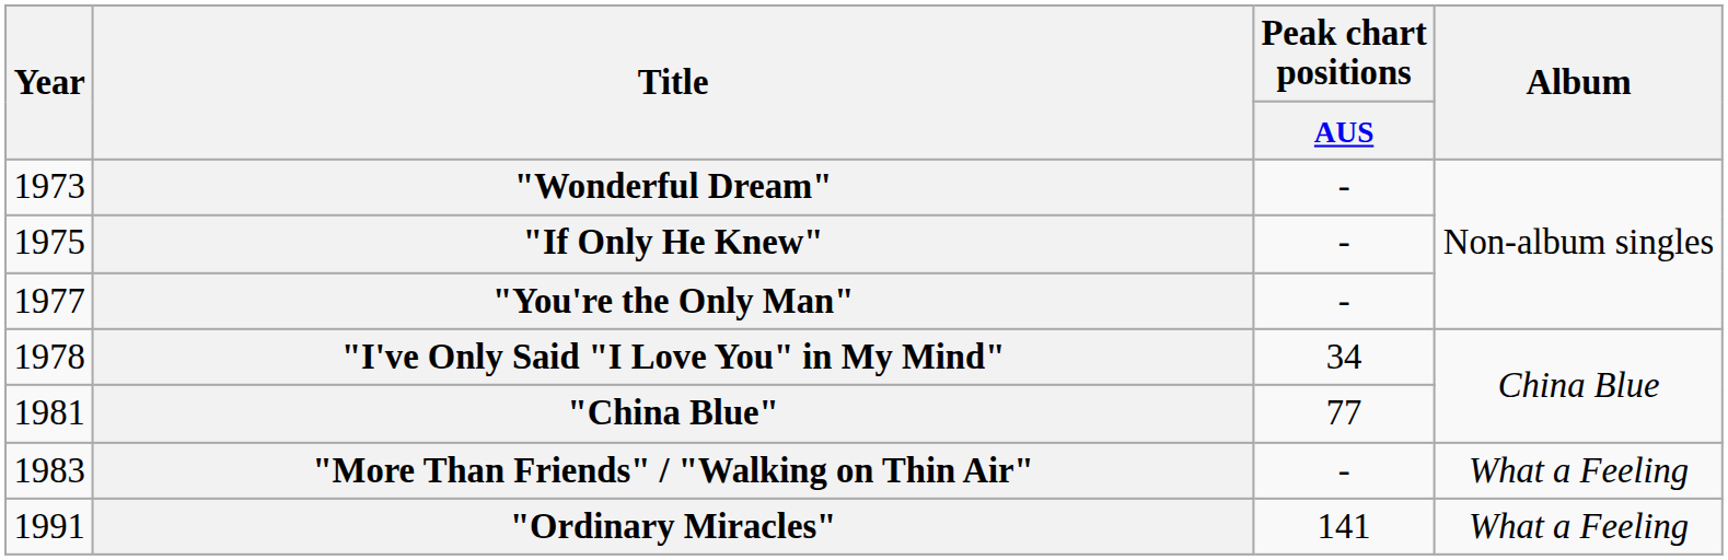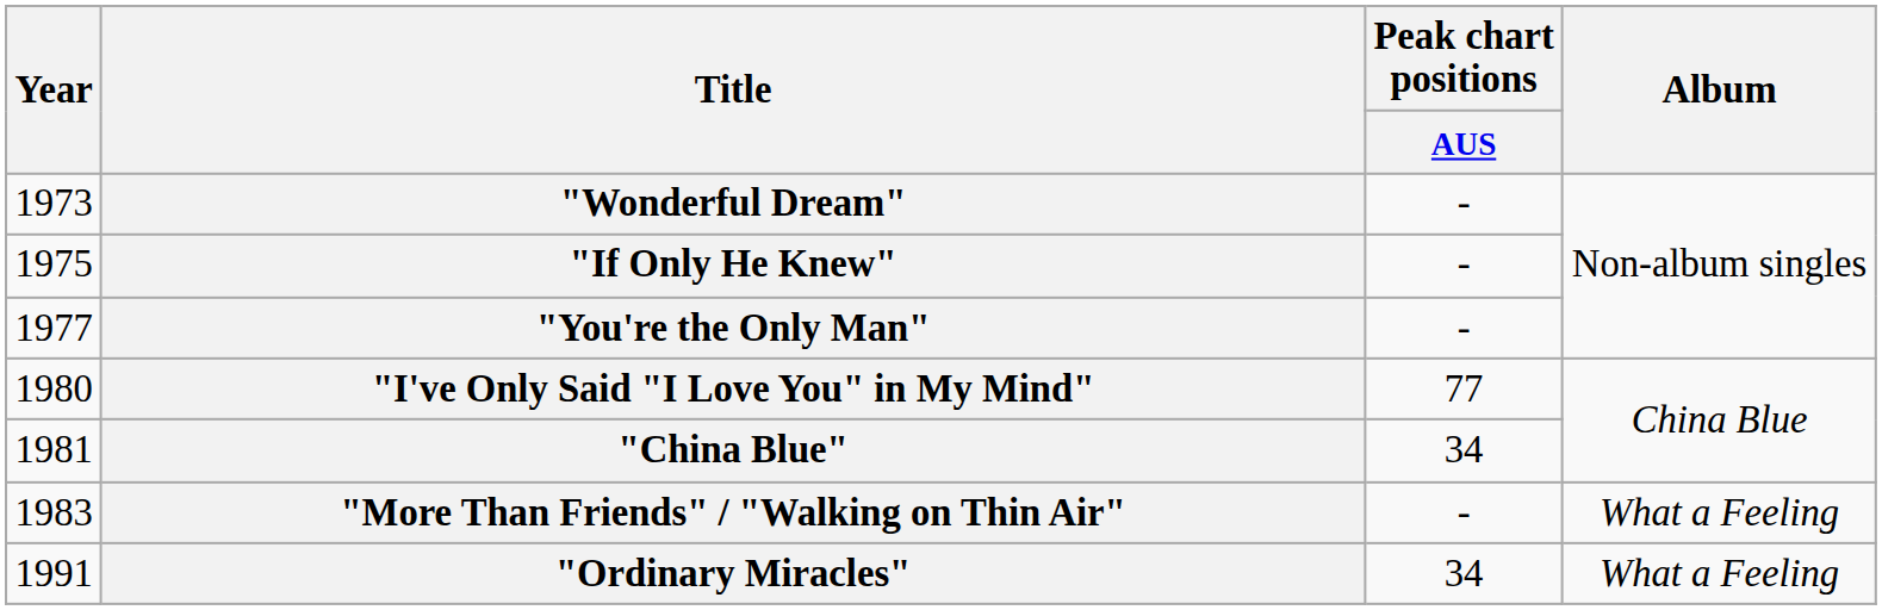"I've Only Said "I Love You" in My Mind" | Year: 1978 -> 1980
"I've Only Said "I Love You" in My Mind" | Peak chart positions / AUS: 34 -> 77
"China Blue" | Peak chart positions / AUS: 77 -> 34
"Ordinary Miracles" | Peak chart positions / AUS: 141 -> 34
